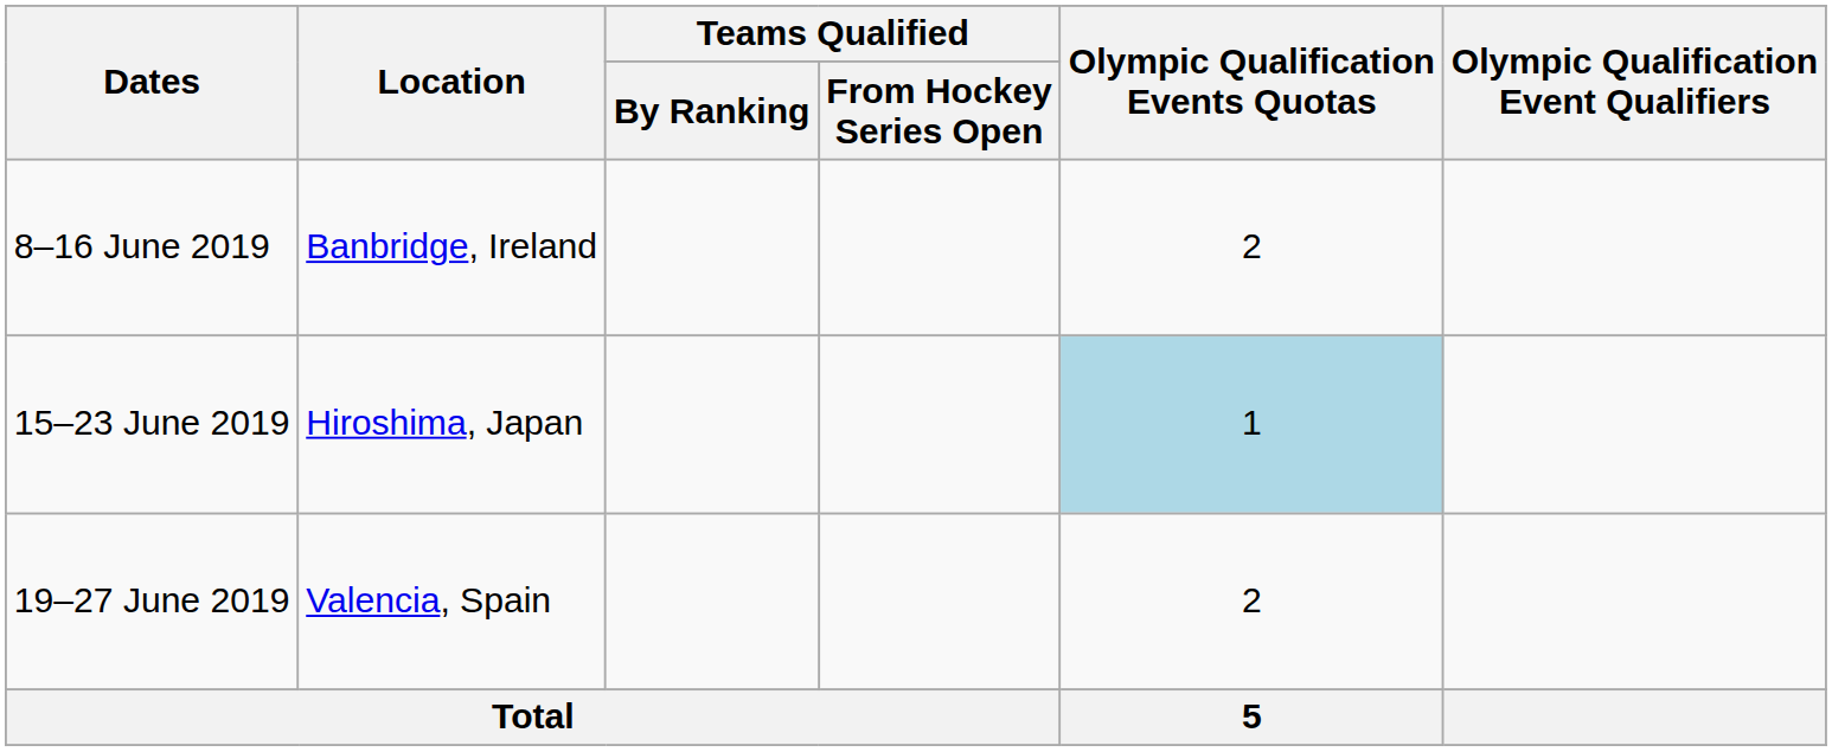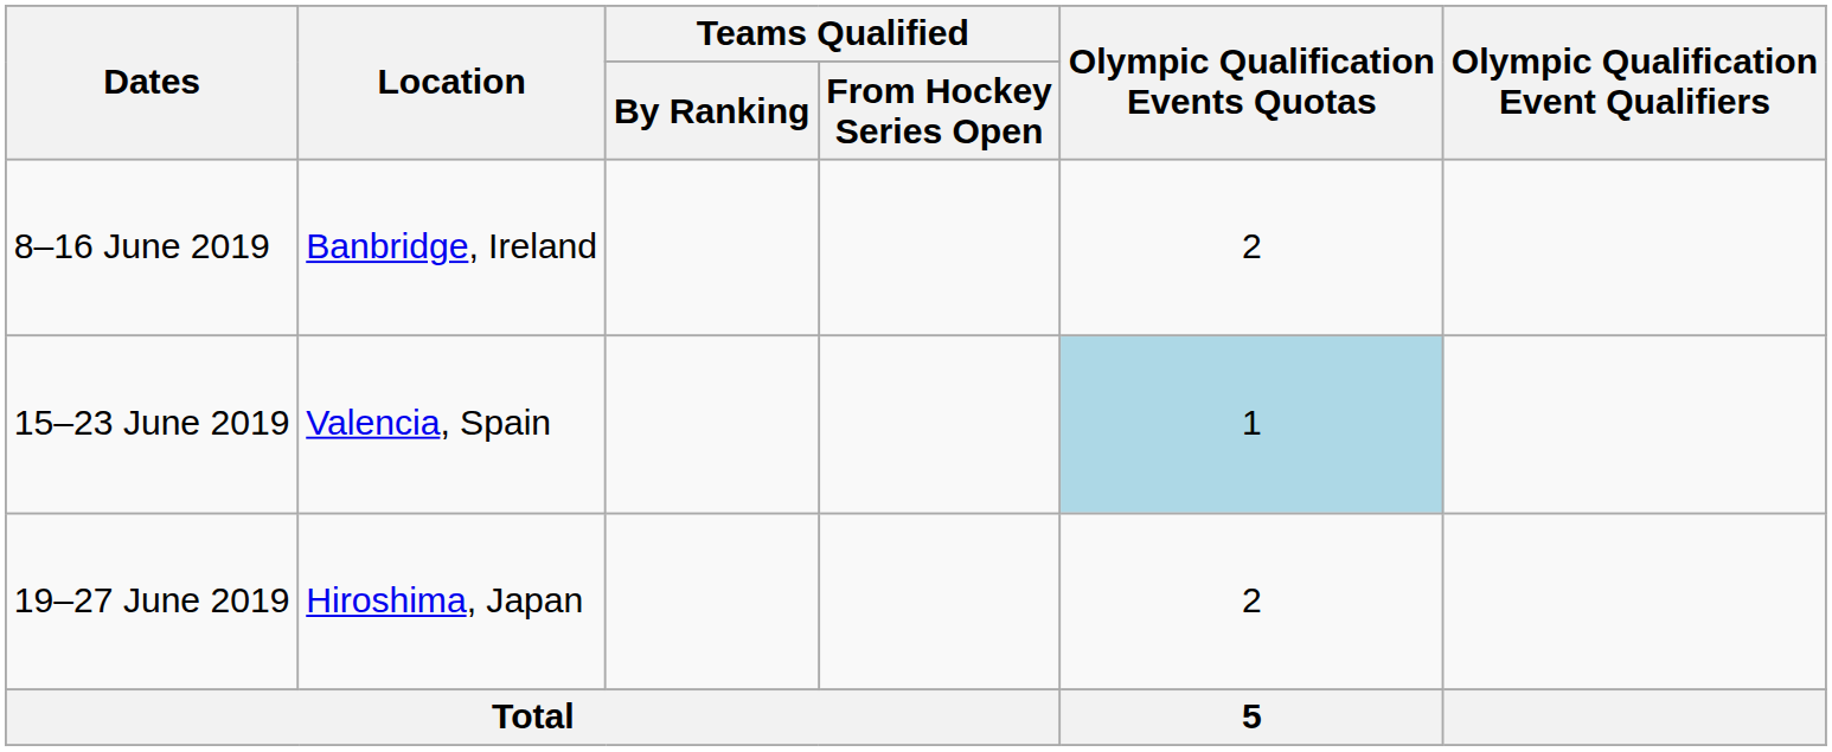15–23 June 2019 | Location: Hiroshima, Japan -> Valencia, Spain
19–27 June 2019 | Location: Valencia, Spain -> Hiroshima, Japan
